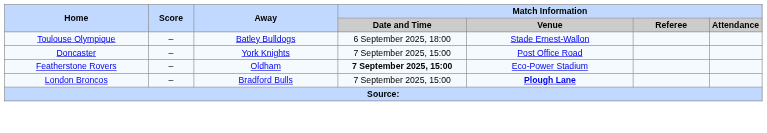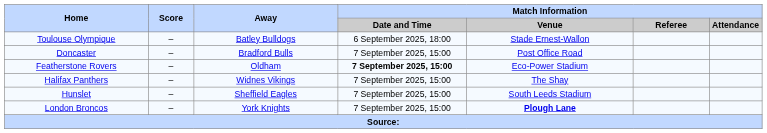Doncaster | Away: York Knights -> Bradford Bulls
+ row: Halifax Panthers | – | Widnes Vikings | 7 September 2025, 15:00 | The Shay
+ row: Hunslet | – | Sheffield Eagles | 7 September 2025, 15:00 | South Leeds Stadium
London Broncos | Away: Bradford Bulls -> York Knights
